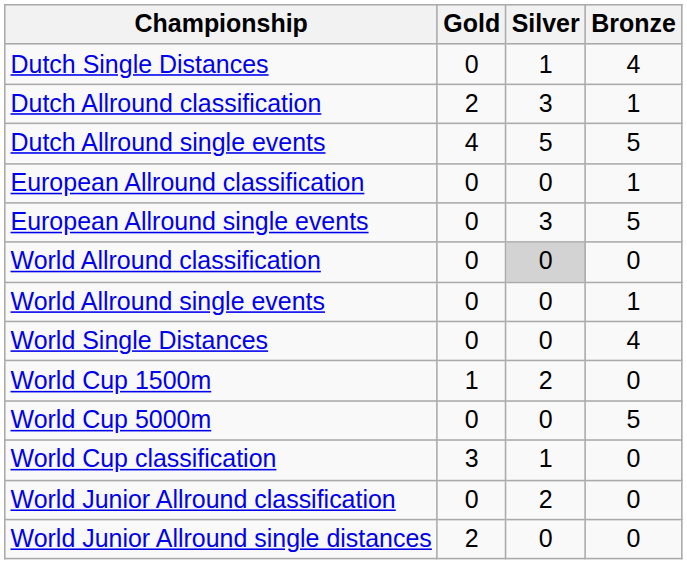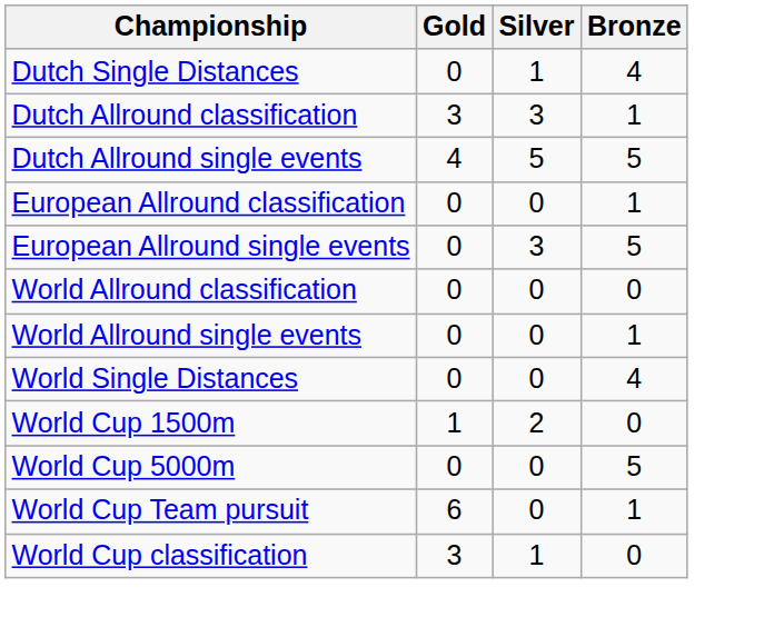Dutch Allround classification | Gold: 2 -> 3
World Allround classification | Silver: lightgrey background -> no background
+ row: World Cup Team pursuit | 6 | 0 | 1
- row: World Junior Allround classification | 0 | 2 | 0
- row: World Junior Allround single distances | 2 | 0 | 0
